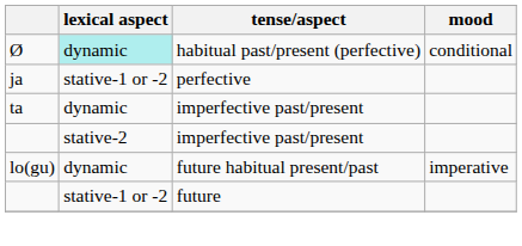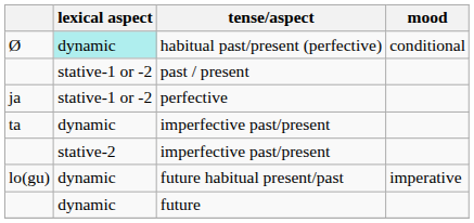+ row: stative-1 or -2 | past / present
future | lexical aspect: stative-1 or -2 -> dynamic
